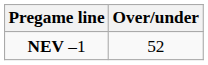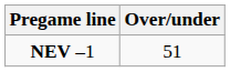NEV –1 | Over/under: 52 -> 51
